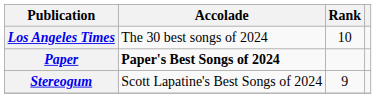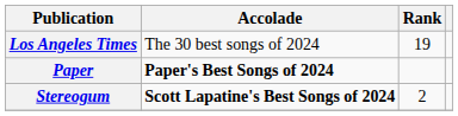Los Angeles Times | Rank: 10 -> 19
Stereogum | Accolade: normal -> bold
Stereogum | Rank: 9 -> 2
